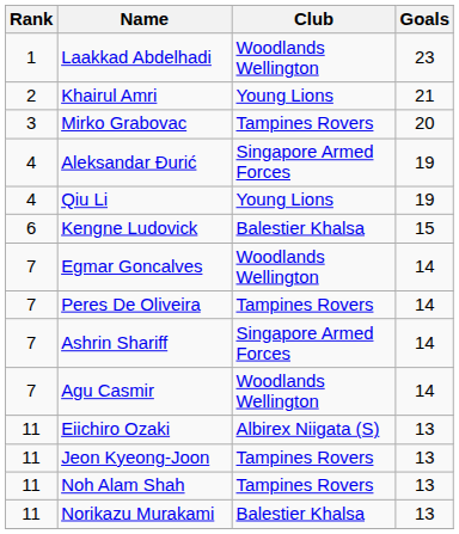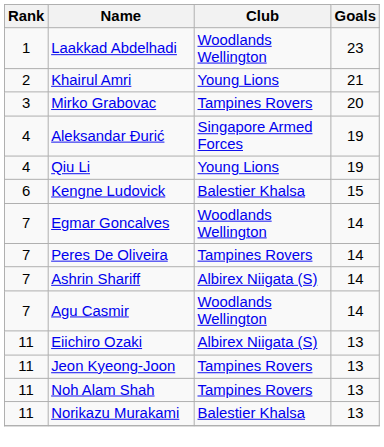Ashrin Shariff | Club: Singapore Armed Forces -> Albirex Niigata (S)
